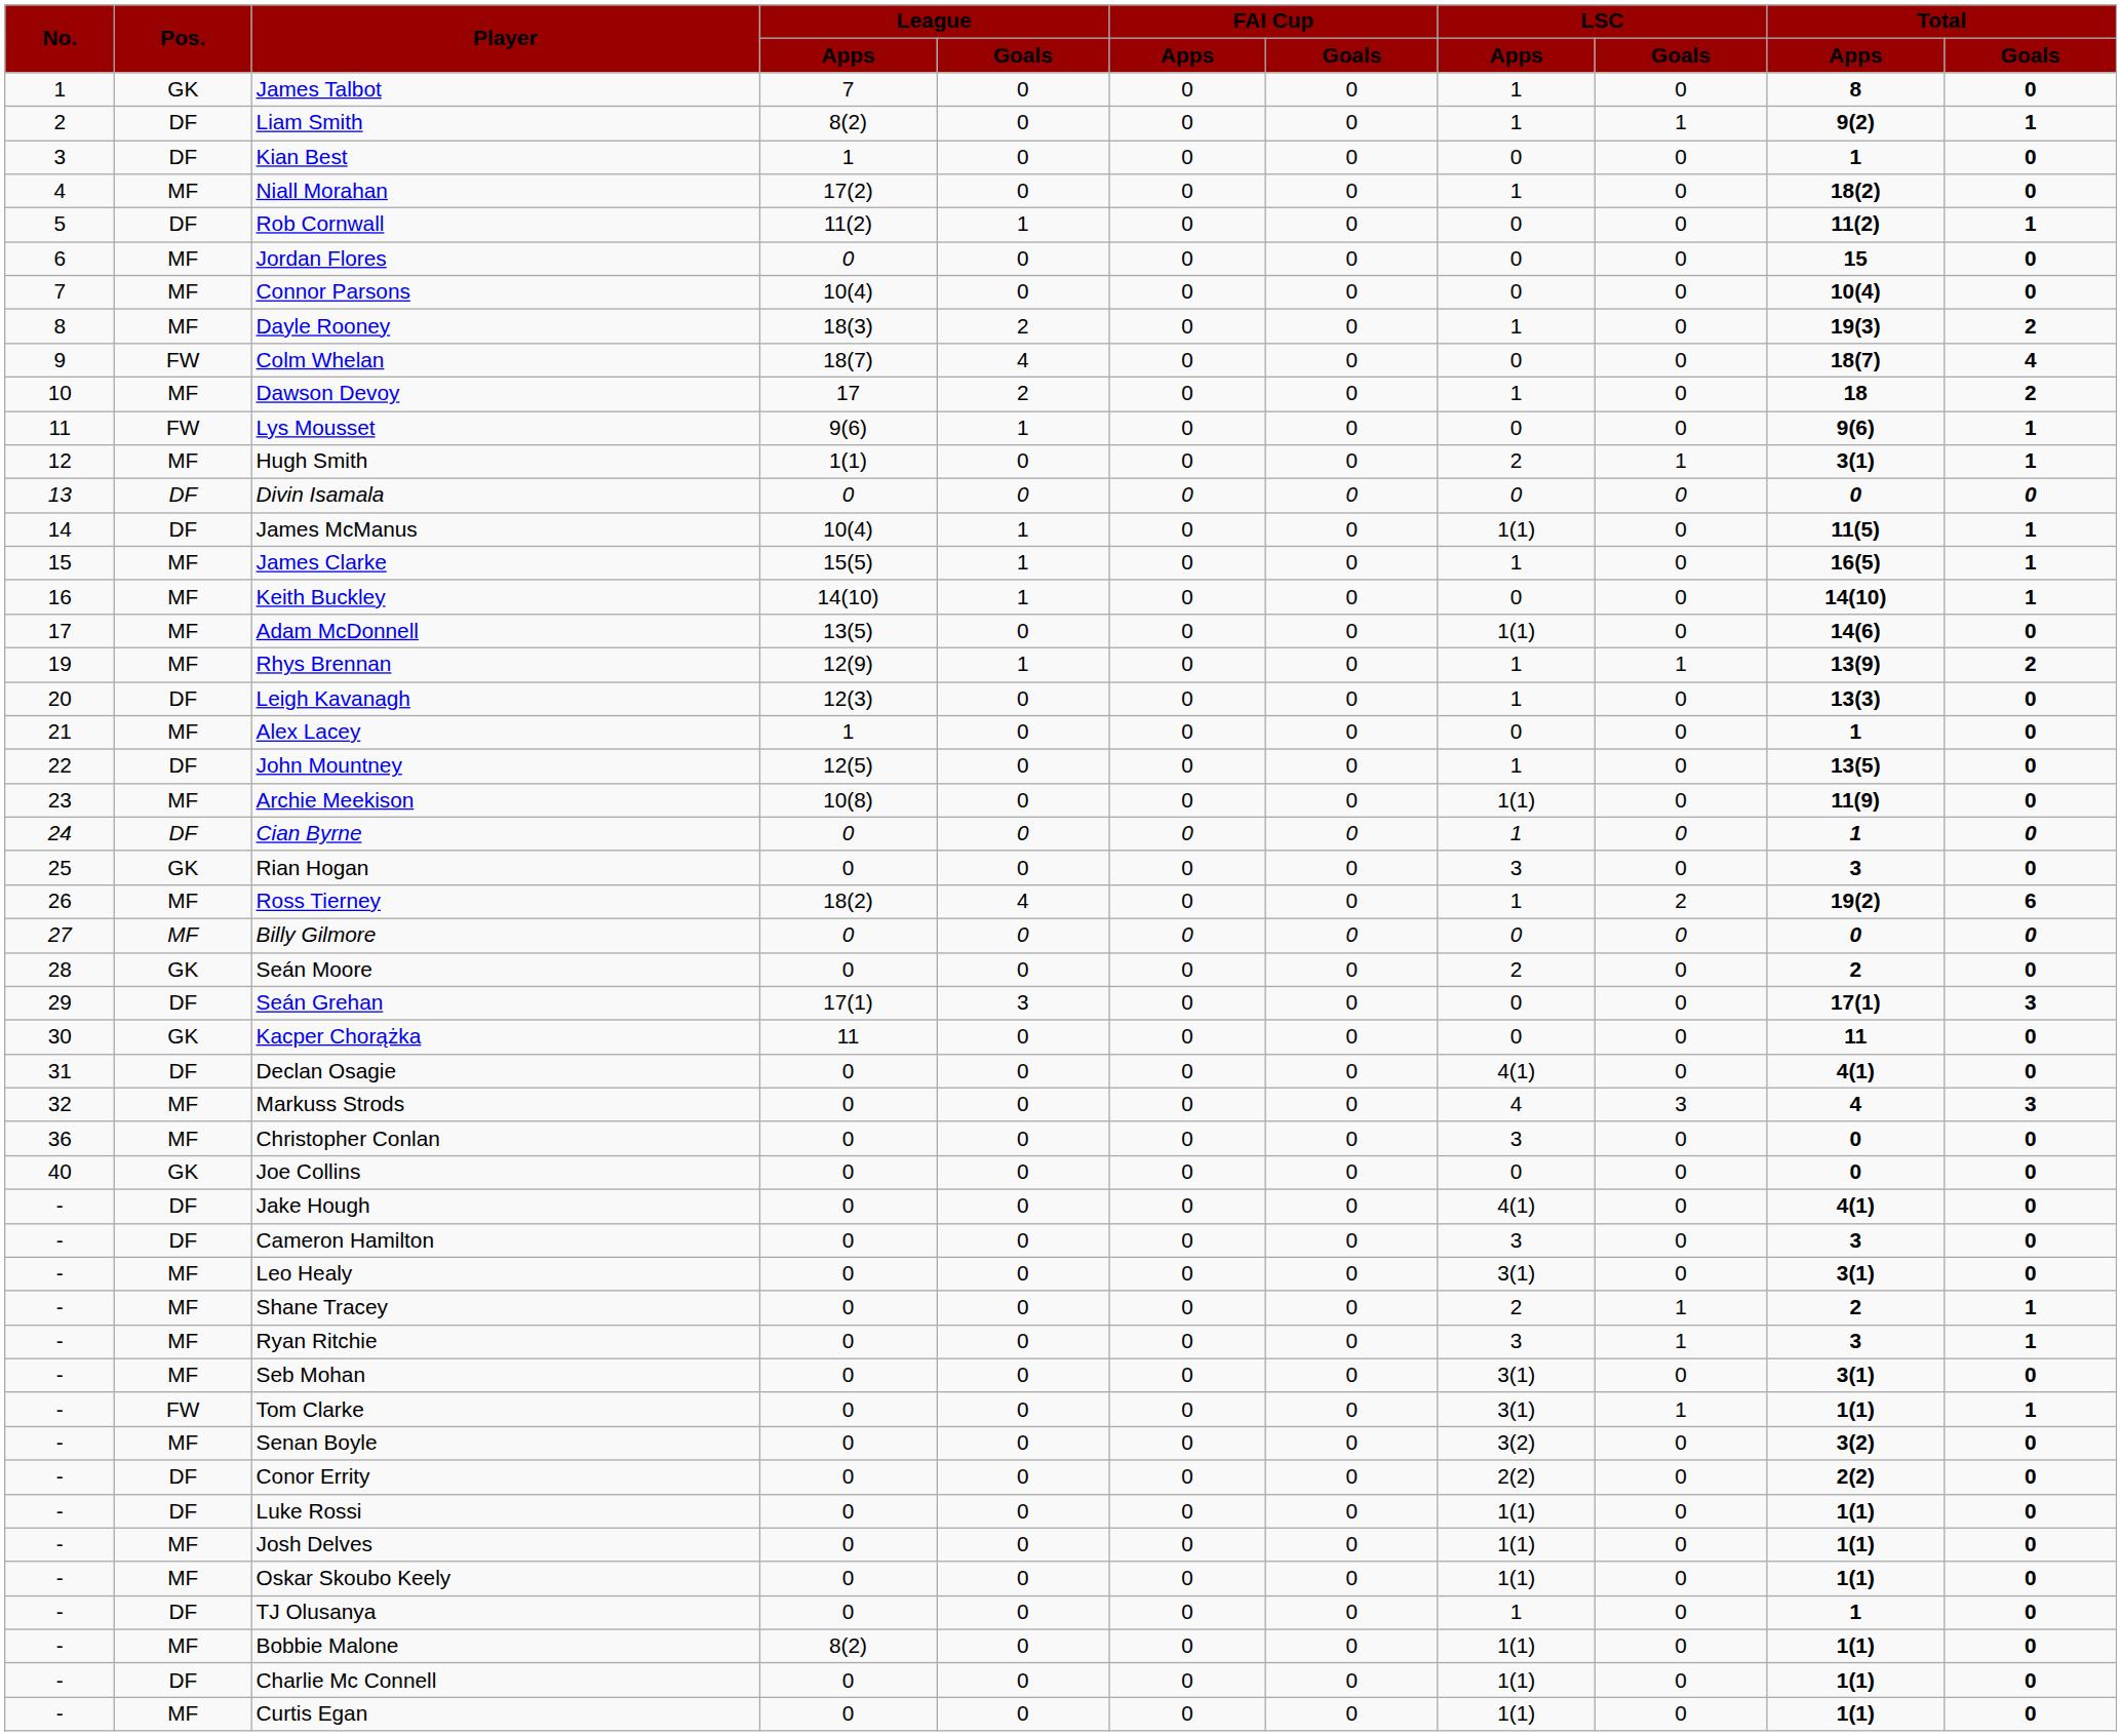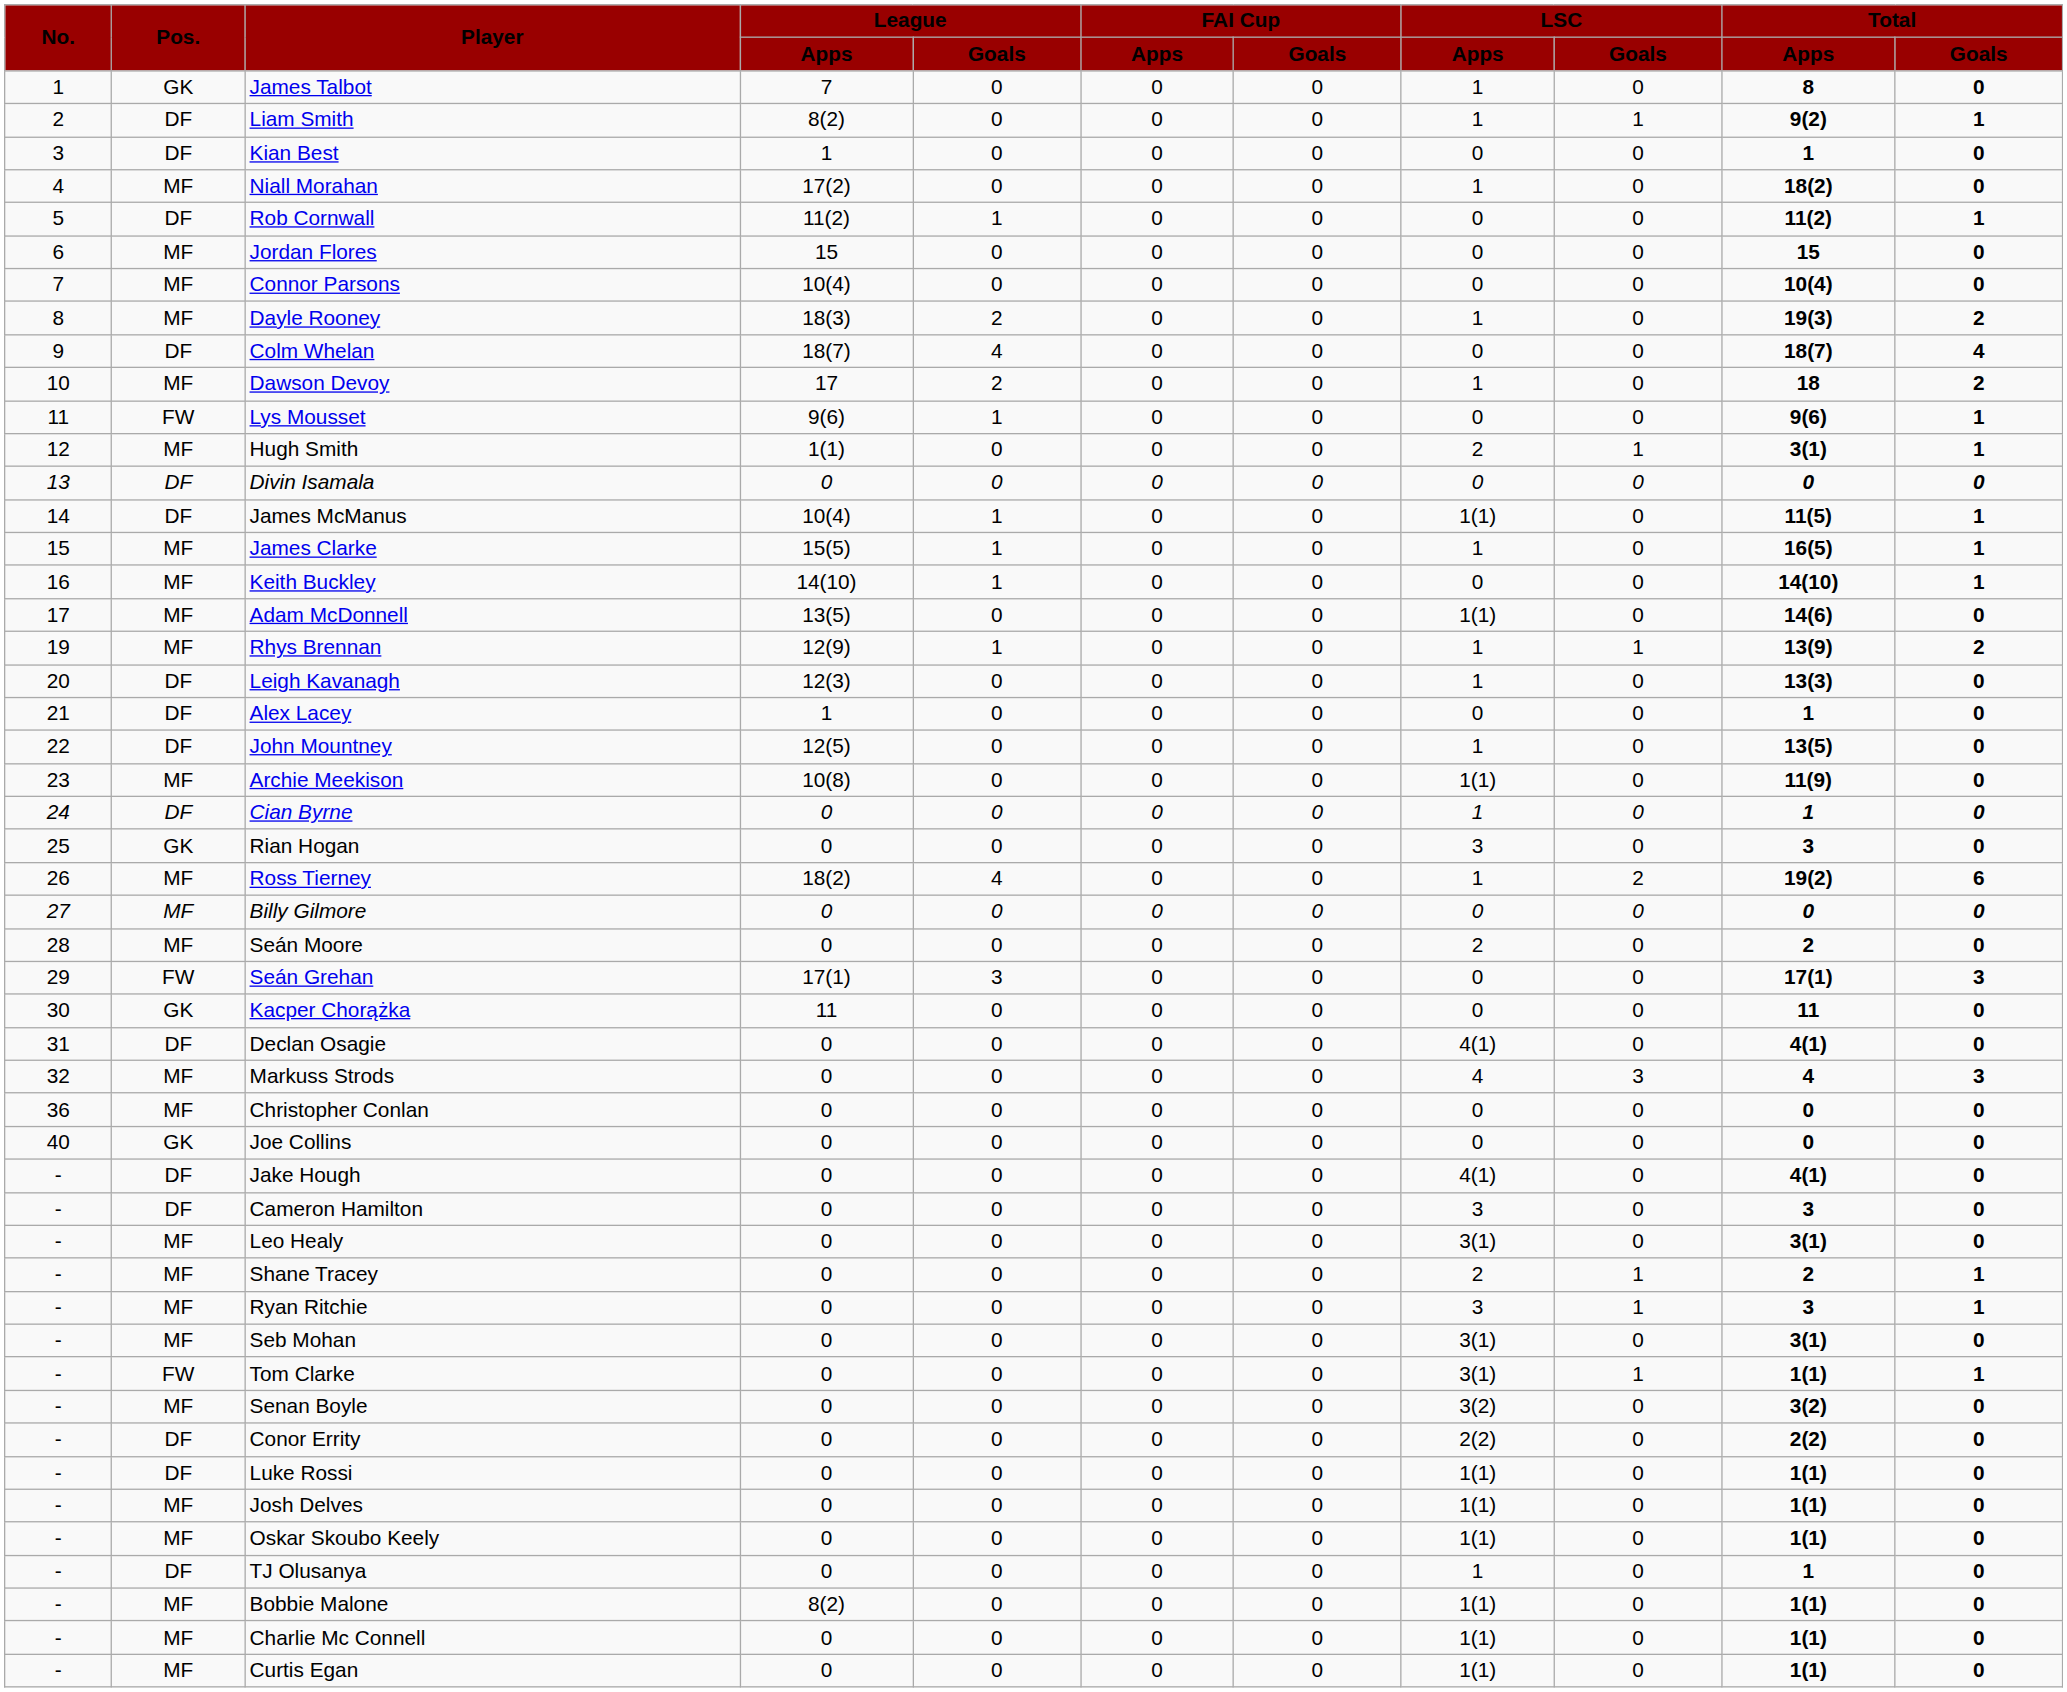Jordan Flores | League / Apps: 0 -> 15
Colm Whelan | Pos.: FW -> DF
Alex Lacey | Pos.: MF -> DF
Seán Moore | Pos.: GK -> MF
Seán Grehan | Pos.: DF -> FW
Christopher Conlan | LSC / Apps: 3 -> 0
Charlie Mc Connell | Pos.: DF -> MF
